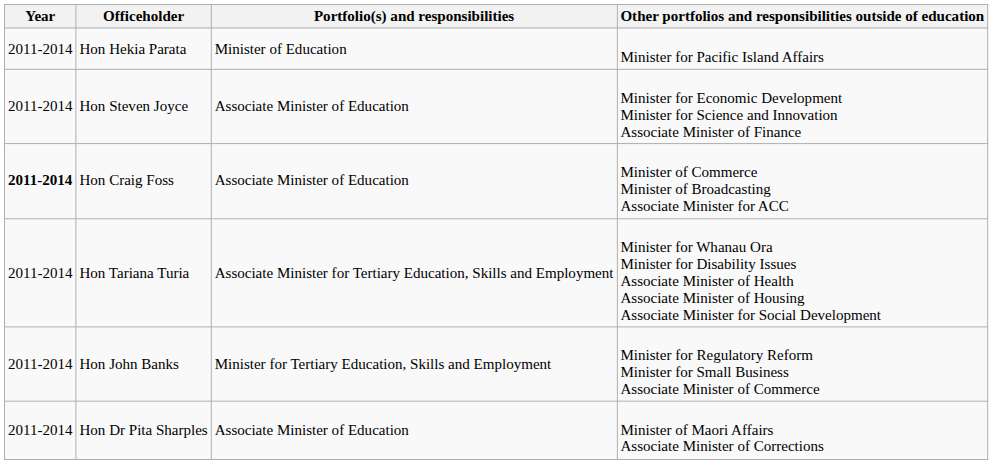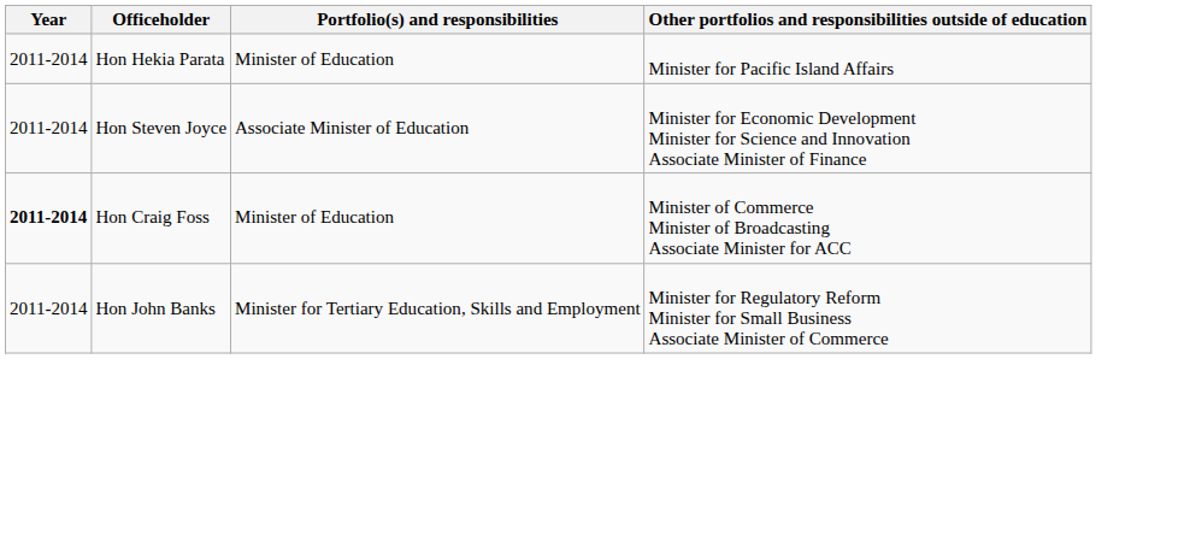Hon Craig Foss | Portfolio(s) and responsibilities: Associate Minister of Education -> Minister of Education
- row: 2011-2014 | Hon Tariana Turia | Associate Minister for Tertiary Education, Skills and Employment | Minister for Whanau Ora Minister for Disability Issues Associate Minister of Health Associate Minister of Housing Associate Minister for Social Development
- row: 2011-2014 | Hon Dr Pita Sharples | Associate Minister of Education | Minister of Maori Affairs Associate Minister of Corrections
